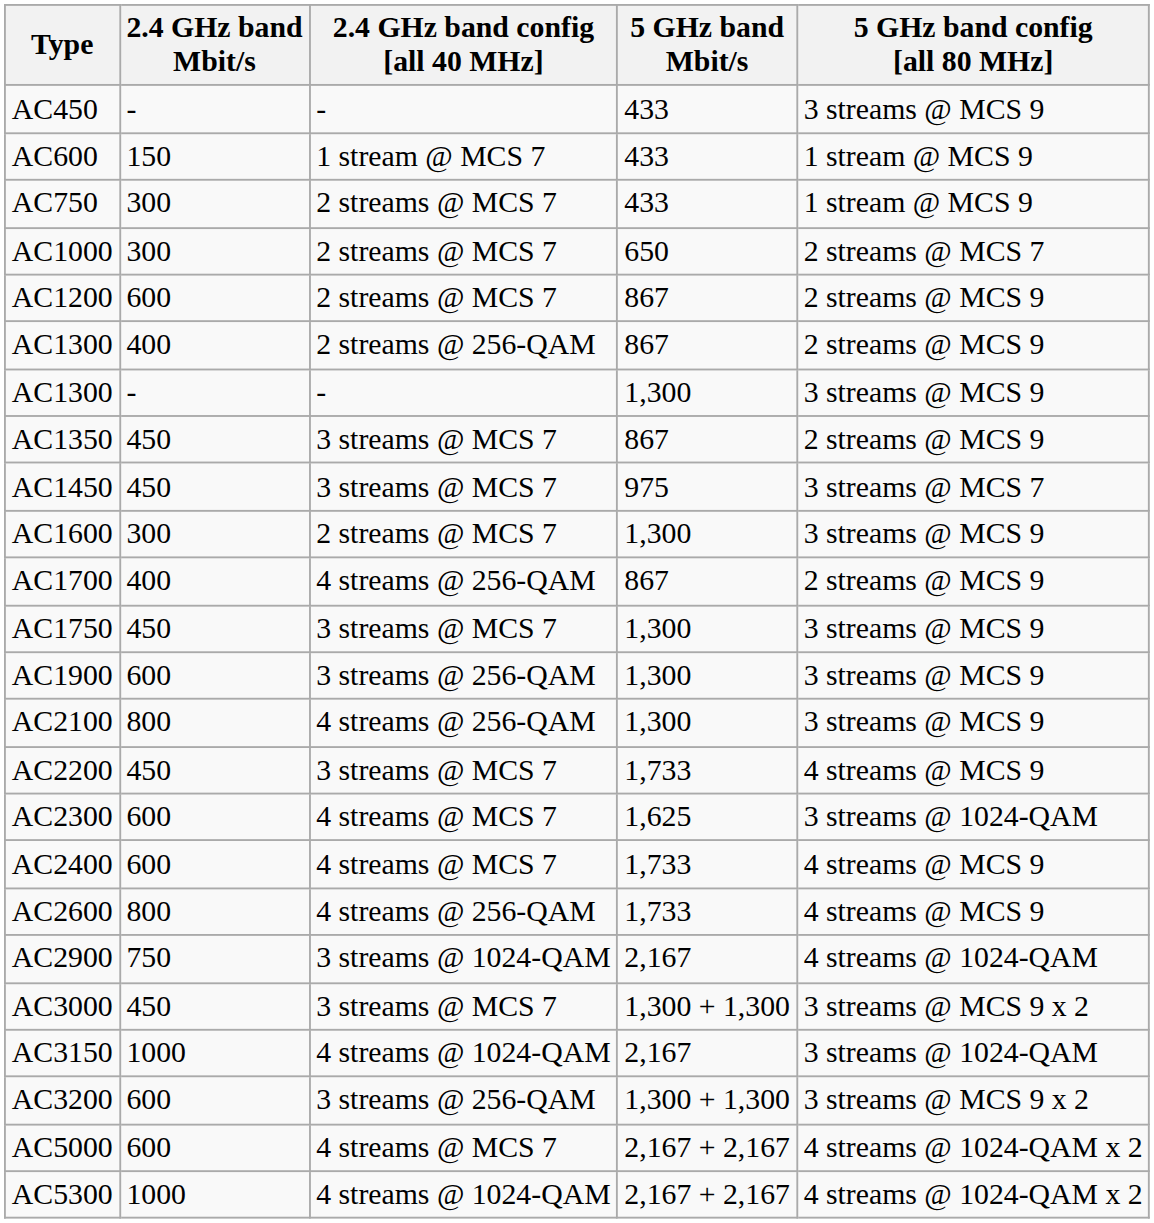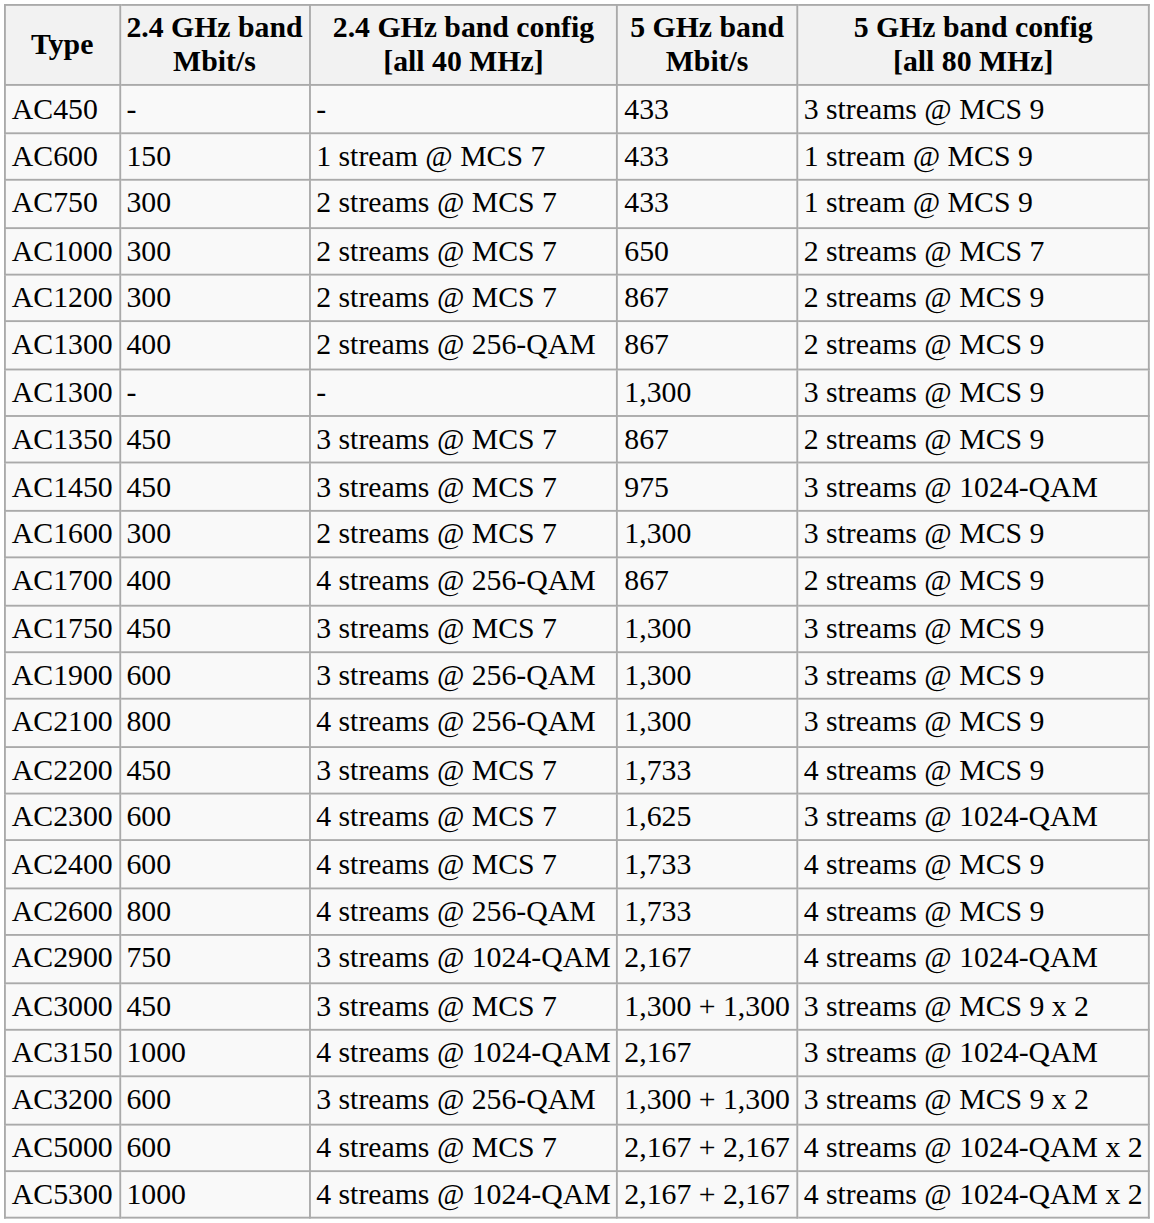AC1200 | 2.4 GHz band Mbit/s: 600 -> 300
AC1450 | 5 GHz band config [all 80 MHz]: 3 streams @ MCS 7 -> 3 streams @ 1024-QAM
